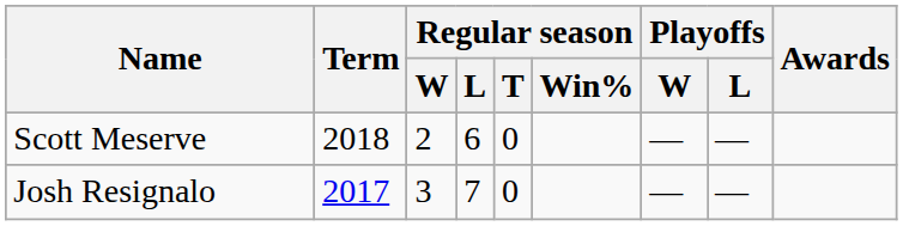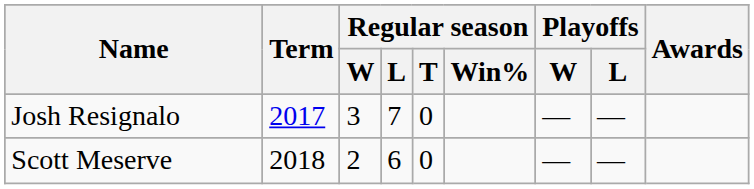rows swapped: Josh Resignalo <-> Scott Meserve
